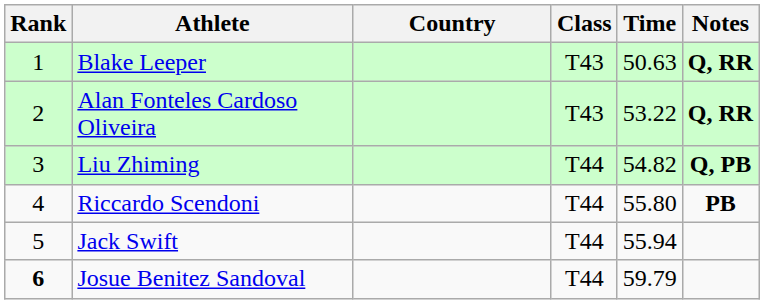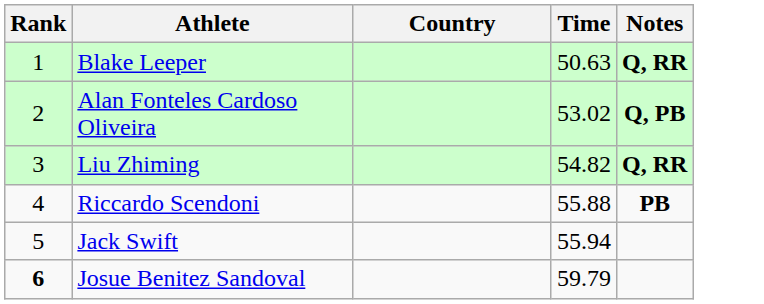- column: Class | T43 | T43 | T44 | T44 | T44 | T44
Alan Fonteles Cardoso Oliveira | Time: 53.22 -> 53.02
Alan Fonteles Cardoso Oliveira | Notes: Q, RR -> Q, PB
Liu Zhiming | Notes: Q, PB -> Q, RR
Riccardo Scendoni | Time: 55.80 -> 55.88
